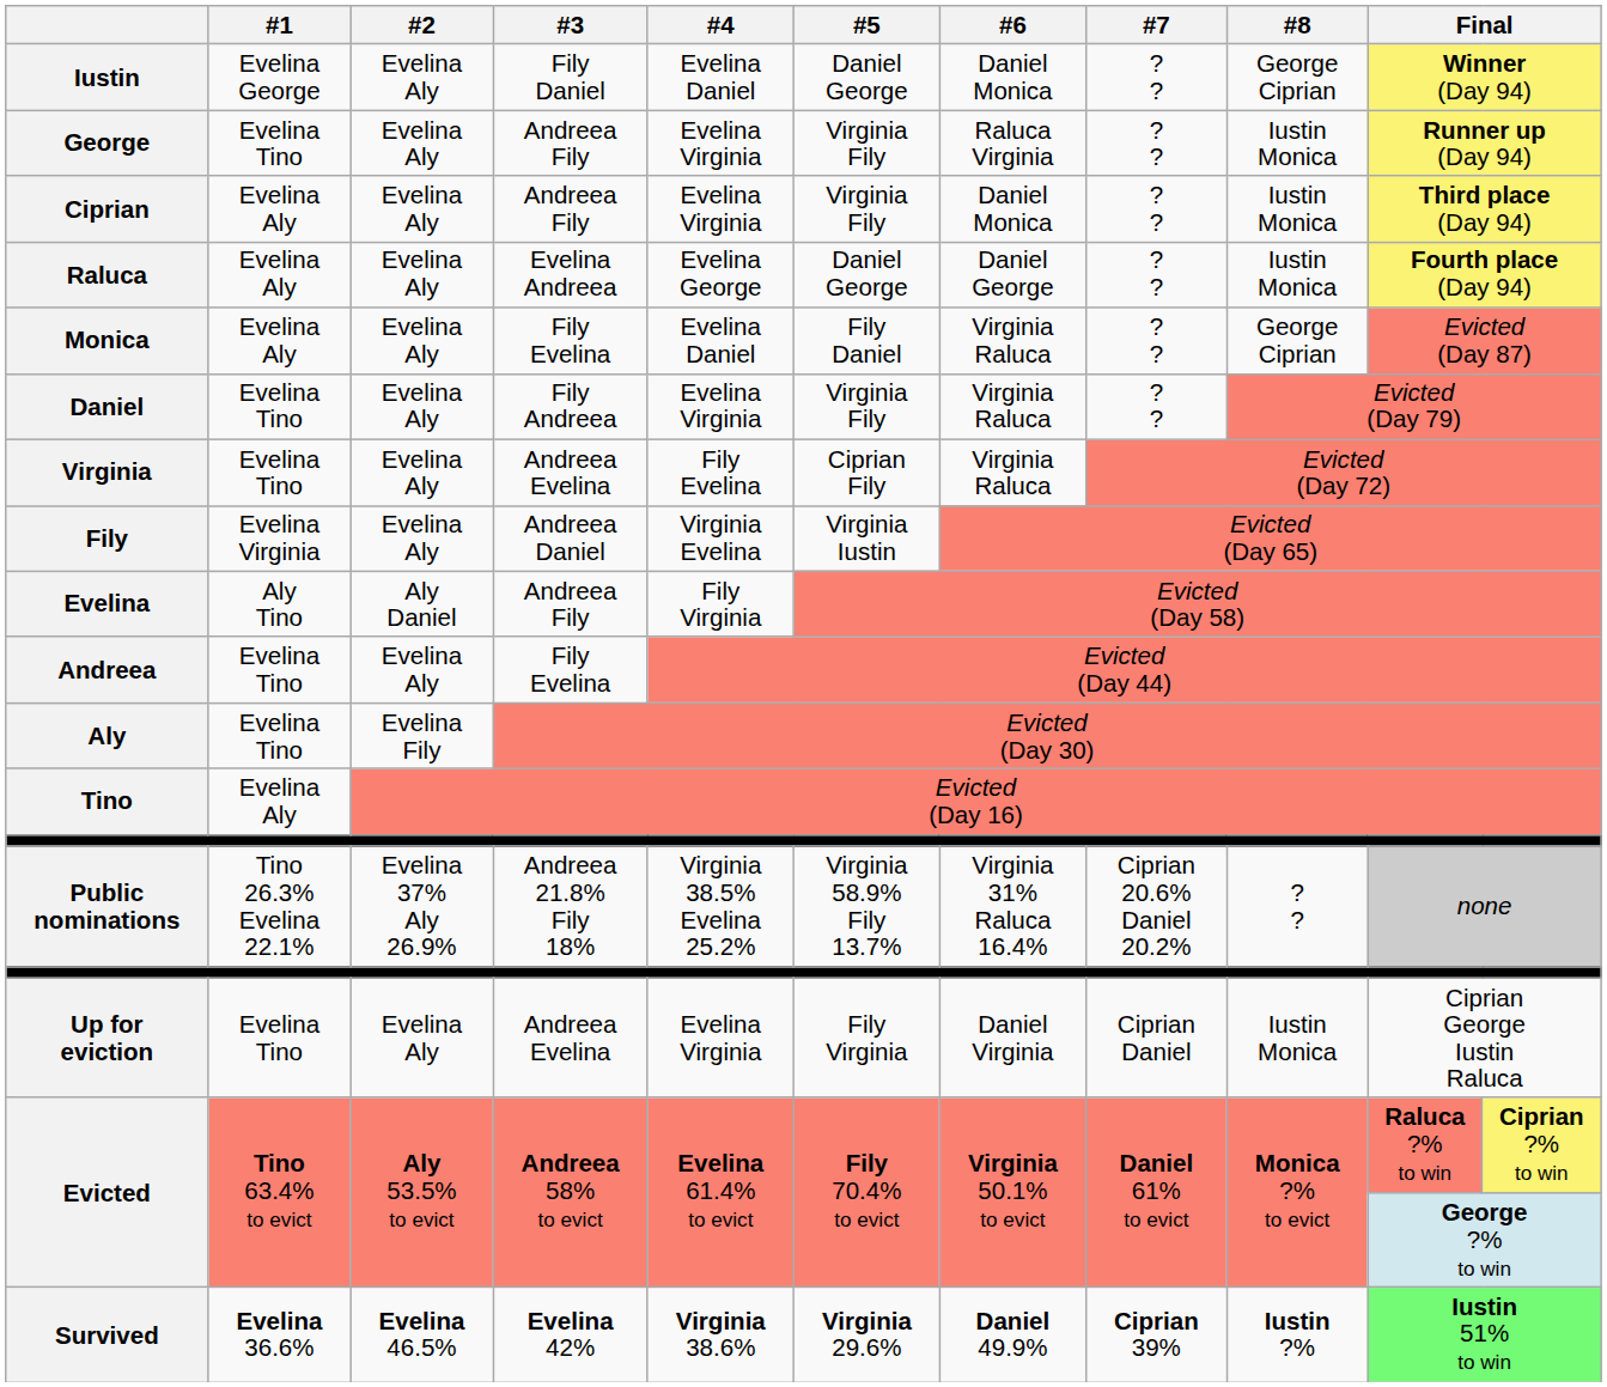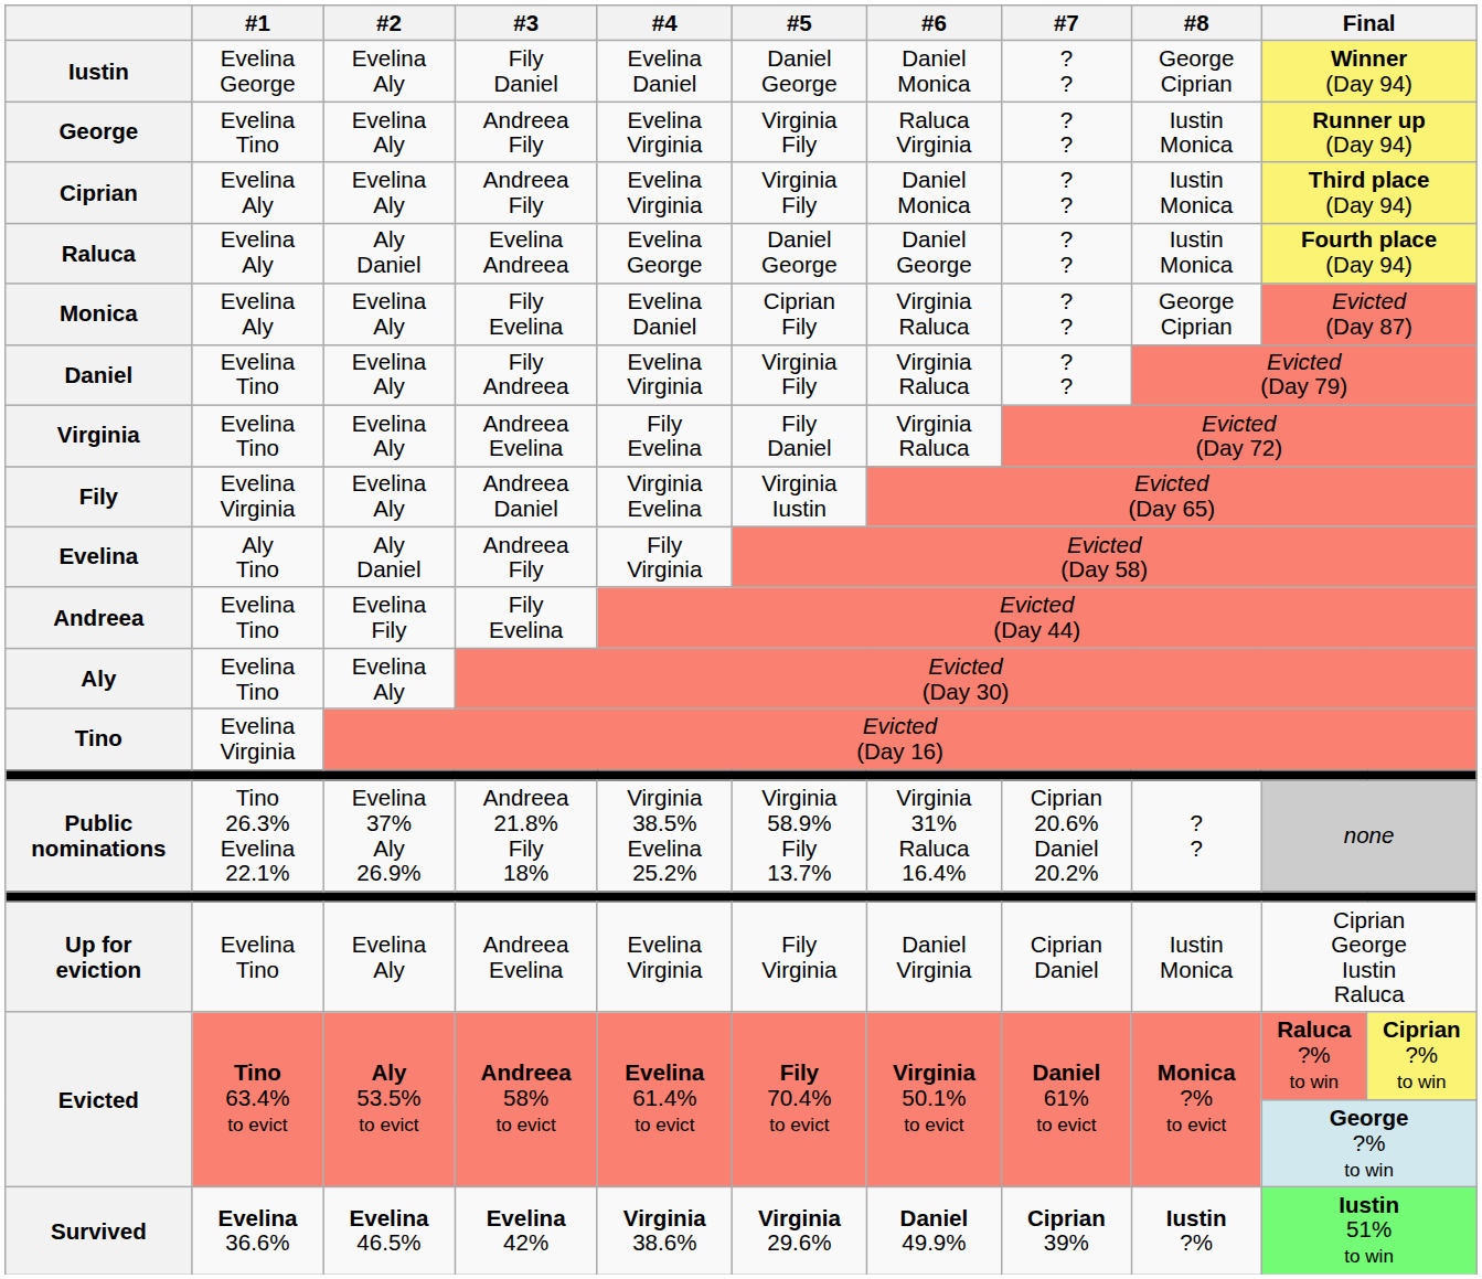Raluca | #2: Evelina Aly -> Aly Daniel
Monica | #5: Fily Daniel -> Ciprian Fily
Virginia | #5: Ciprian Fily -> Fily Daniel
Andreea | #2: Evelina Aly -> Evelina Fily
Aly | #2: Evelina Fily -> Evelina Aly
Tino | #1: Evelina Aly -> Evelina Virginia
